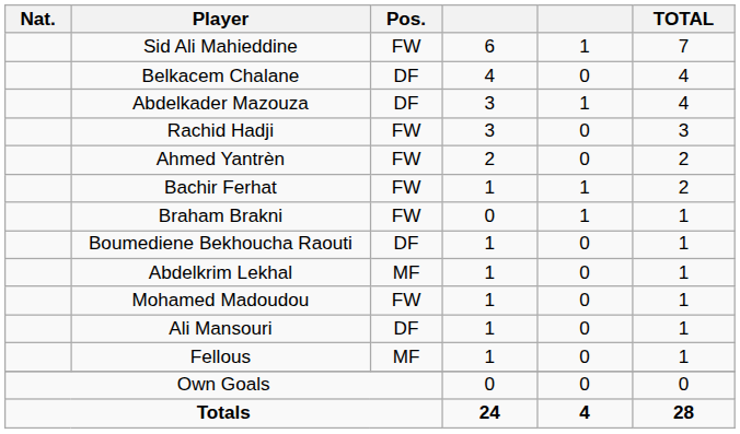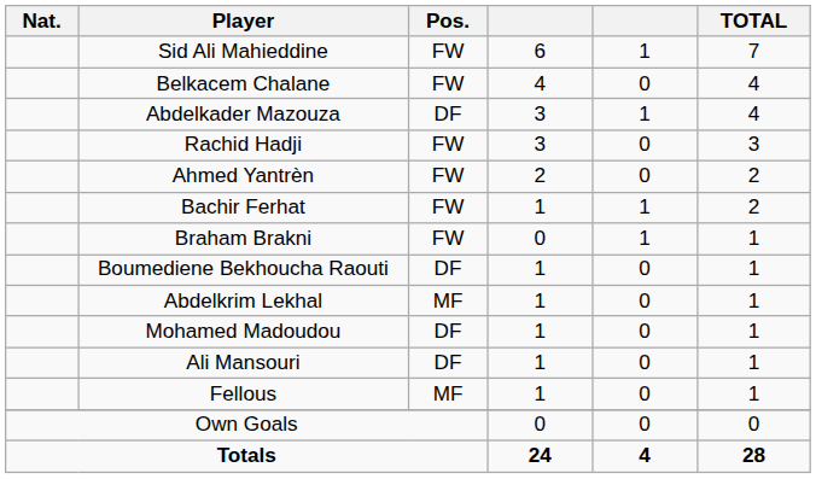Belkacem Chalane | Pos.: DF -> FW
Mohamed Madoudou | Pos.: FW -> DF
